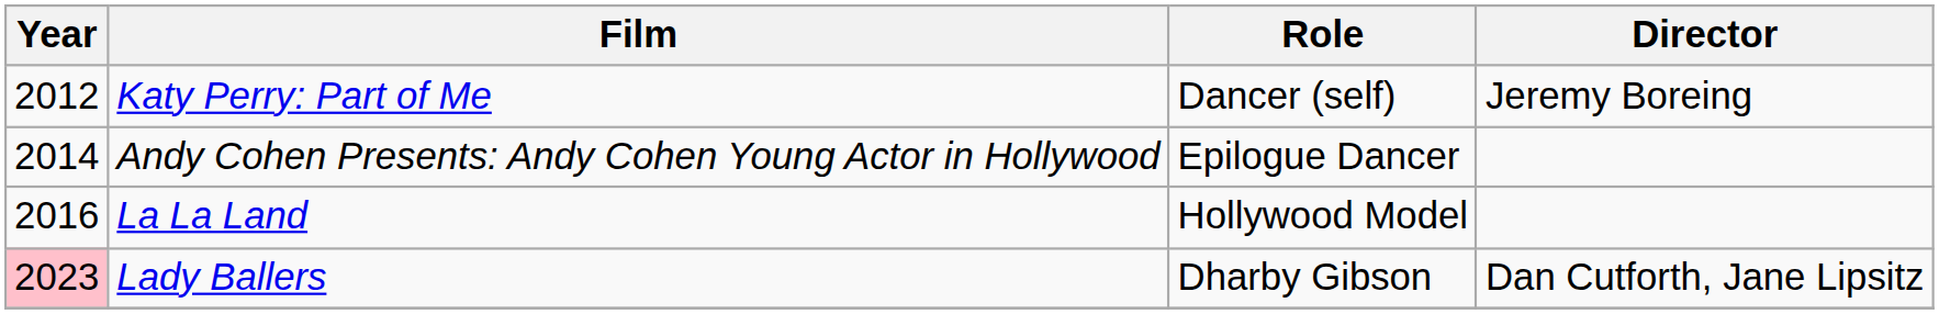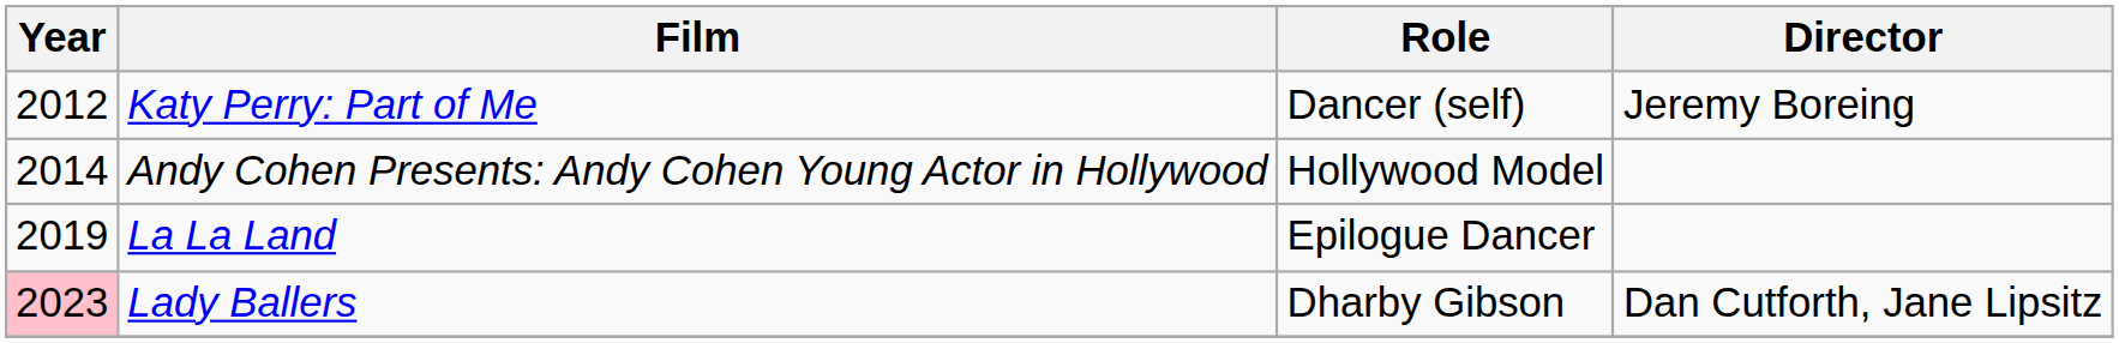Andy Cohen Presents: Andy Cohen Young Actor in Hollywood | Role: Epilogue Dancer -> Hollywood Model
La La Land | Year: 2016 -> 2019
La La Land | Role: Hollywood Model -> Epilogue Dancer
